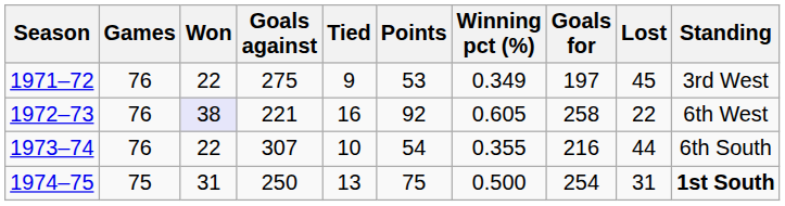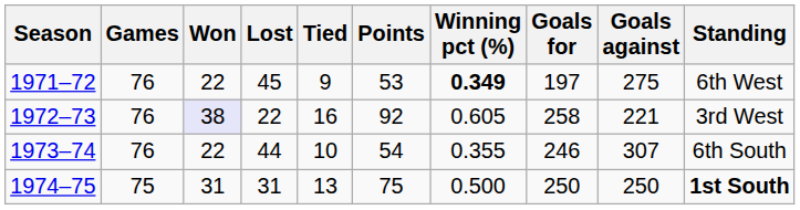columns swapped: Lost <-> Goals against
1971–72 | Winning pct (%): normal -> bold
1971–72 | Standing: 3rd West -> 6th West
1972–73 | Standing: 6th West -> 3rd West
1973–74 | Goals for: 216 -> 246
1974–75 | Goals for: 254 -> 250
